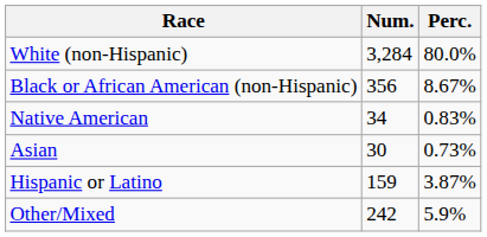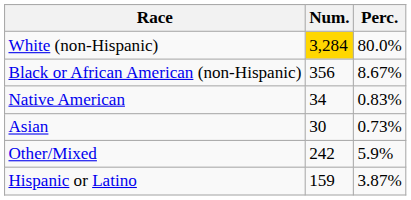White (non-Hispanic) | Num.: no background -> gold background
rows swapped: Other/Mixed <-> Hispanic or Latino
